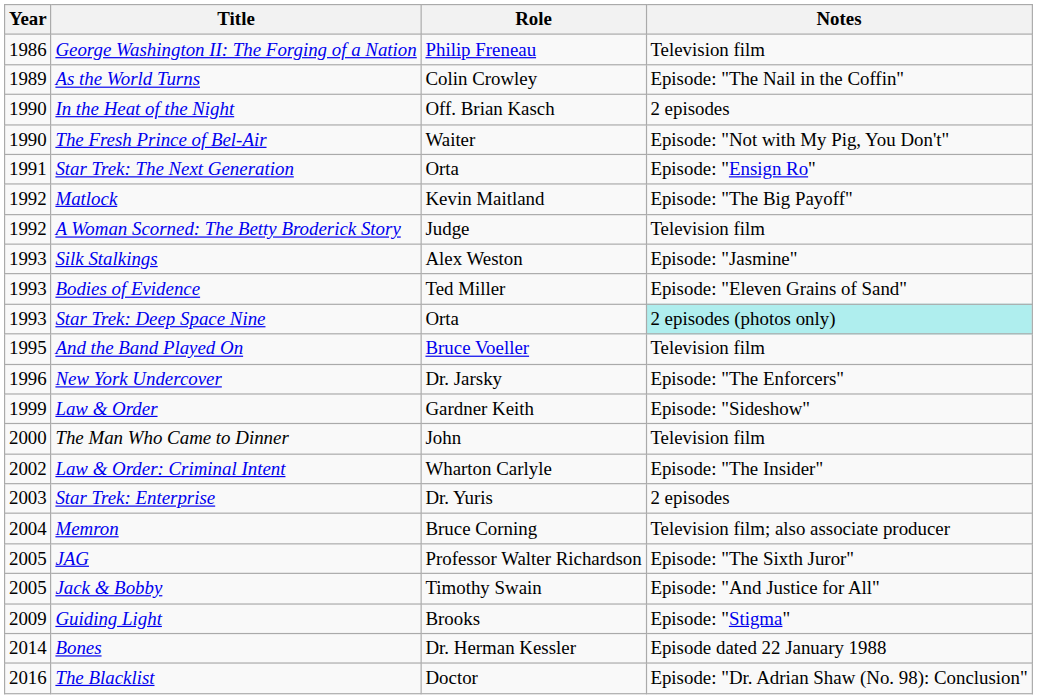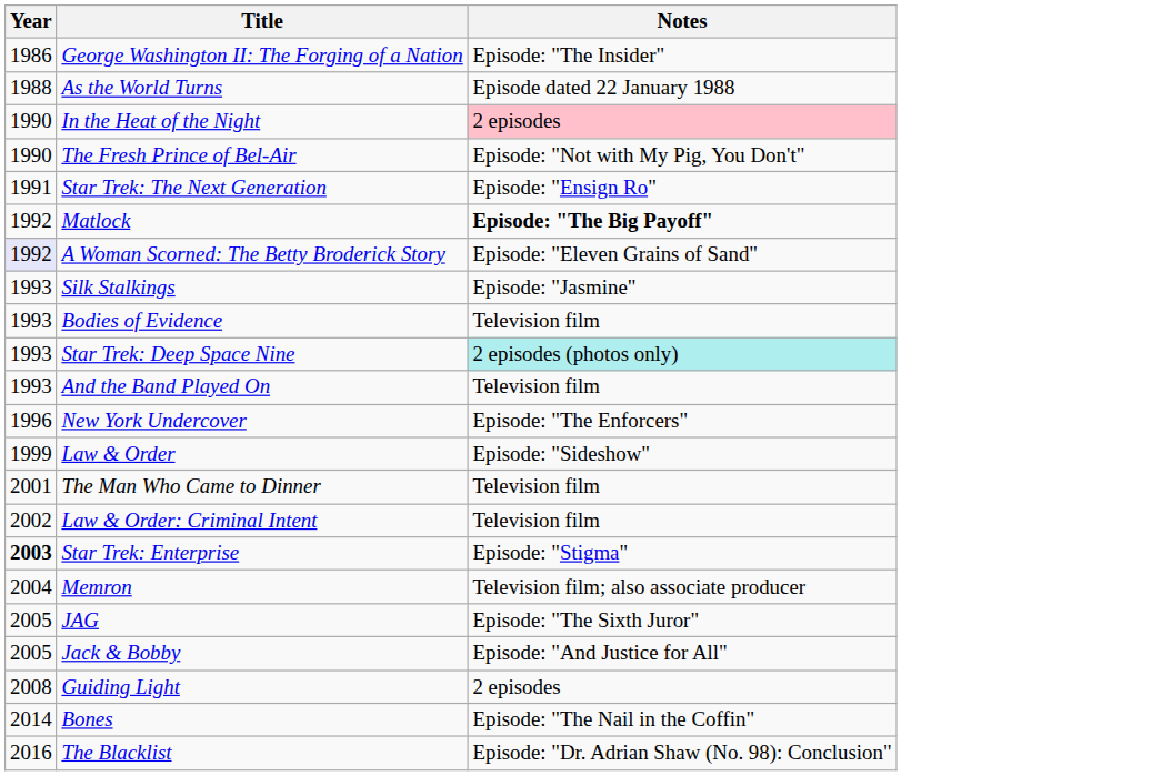- column: Role | Philip Freneau | Colin Crowley | Off. Brian Kasch | Waiter | Orta | Kevin Maitland | Judge | Alex Weston | Ted Miller | Orta | Bruce Voeller | Dr. Jarsky | Gardner Keith | John | Wharton Carlyle | Dr. Yuris | Bruce Corning | Professor Walter Richardson | Timothy Swain | Brooks | Dr. Herman Kessler | Doctor
George Washington II: The Forging of a Nation | Notes: Television film -> Episode: "The Insider"
As the World Turns | Year: 1989 -> 1988
As the World Turns | Notes: Episode: "The Nail in the Coffin" -> Episode dated 22 January 1988
In the Heat of the Night | Notes: no background -> pink background
Matlock | Notes: normal -> bold
A Woman Scorned: The Betty Broderick Story | Year: no background -> lavender background
A Woman Scorned: The Betty Broderick Story | Notes: Television film -> Episode: "Eleven Grains of Sand"
Bodies of Evidence | Notes: Episode: "Eleven Grains of Sand" -> Television film
And the Band Played On | Year: 1995 -> 1993
The Man Who Came to Dinner | Year: 2000 -> 2001
Law & Order: Criminal Intent | Notes: Episode: "The Insider" -> Television film
Star Trek: Enterprise | Year: normal -> bold
Star Trek: Enterprise | Notes: 2 episodes -> Episode: "Stigma"
Guiding Light | Year: 2009 -> 2008
Guiding Light | Notes: Episode: "Stigma" -> 2 episodes
Bones | Notes: Episode dated 22 January 1988 -> Episode: "The Nail in the Coffin"
